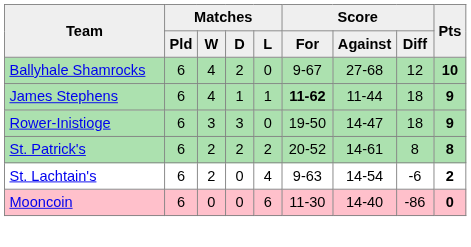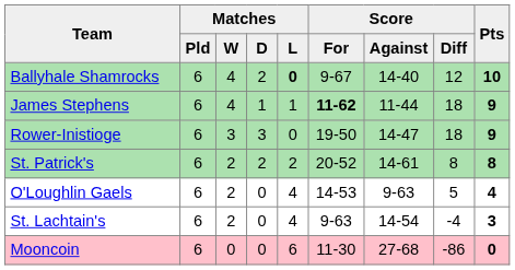Ballyhale Shamrocks | Matches / L: normal -> bold
Ballyhale Shamrocks | Score / Against: 27-68 -> 14-40
+ row: O'Loughlin Gaels | 6 | 2 | 0 | 4 | 14-53 | 9-63 | 5 | 4
St. Lachtain's | Score / Diff: -6 -> -4
St. Lachtain's | Pts: 2 -> 3
Mooncoin | Score / Against: 14-40 -> 27-68
